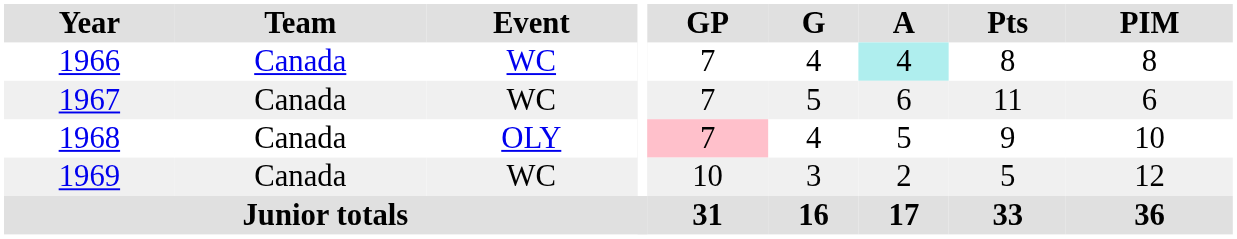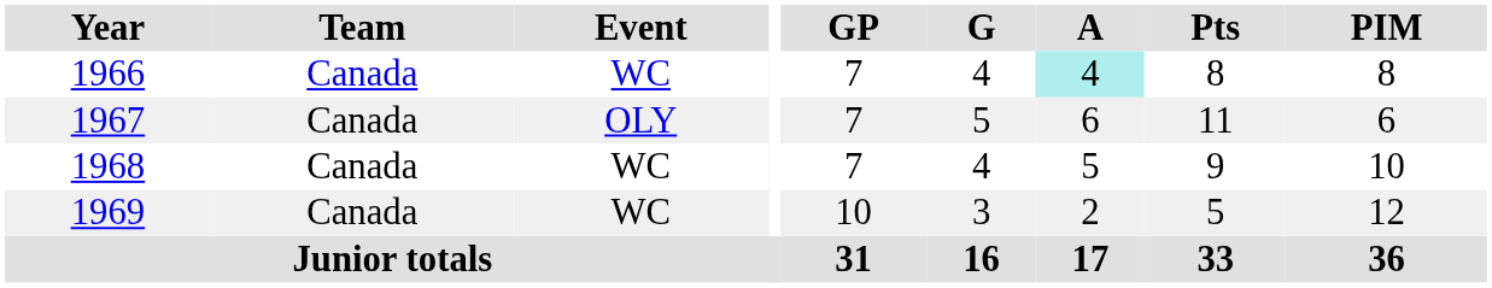1967 | Event: WC -> OLY
1968 | Event: OLY -> WC
1968 | GP: pink background -> no background
